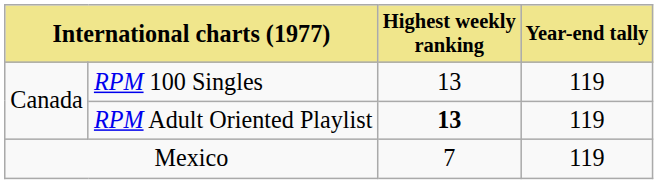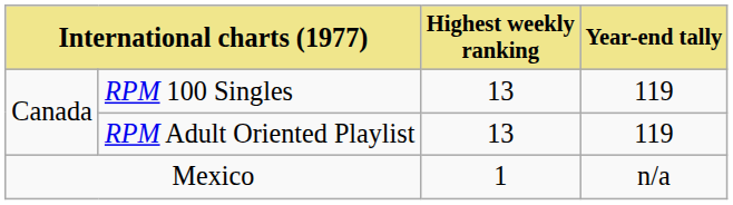RPM Adult Oriented Playlist | Highest weekly ranking: bold -> normal
Mexico | Highest weekly ranking: 7 -> 1
Mexico | Year-end tally: 119 -> n/a
